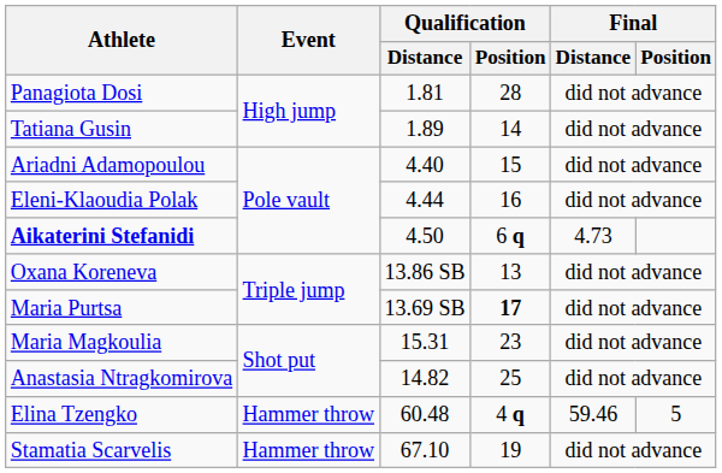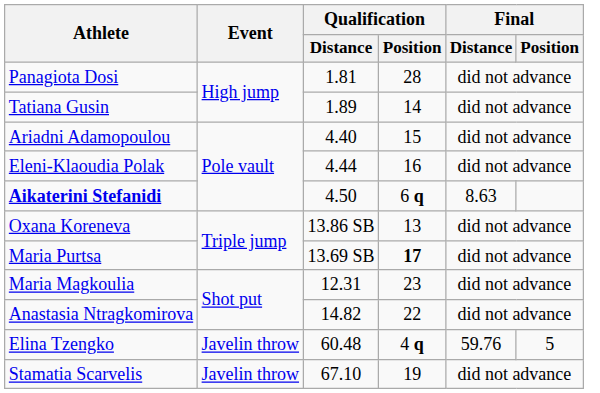Aikaterini Stefanidi | Final / Distance: 4.73 -> 8.63
Maria Magkoulia | Qualification / Distance: 15.31 -> 12.31
Anastasia Ntragkomirova | Qualification / Position: 25 -> 22
Elina Tzengko | Event: Hammer throw -> Javelin throw
Elina Tzengko | Final / Distance: 59.46 -> 59.76
Stamatia Scarvelis | Event: Hammer throw -> Javelin throw
